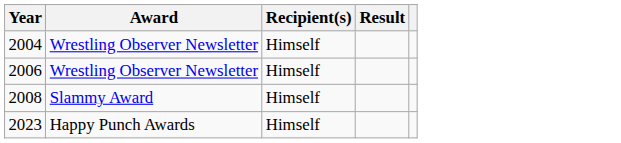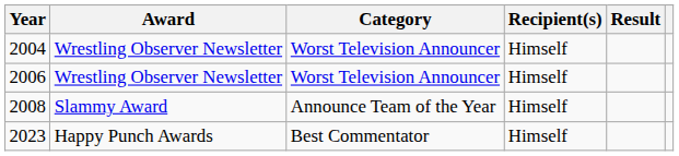+ column: Category | Worst Television Announcer | Worst Television Announcer | Announce Team of the Year | Best Commentator
